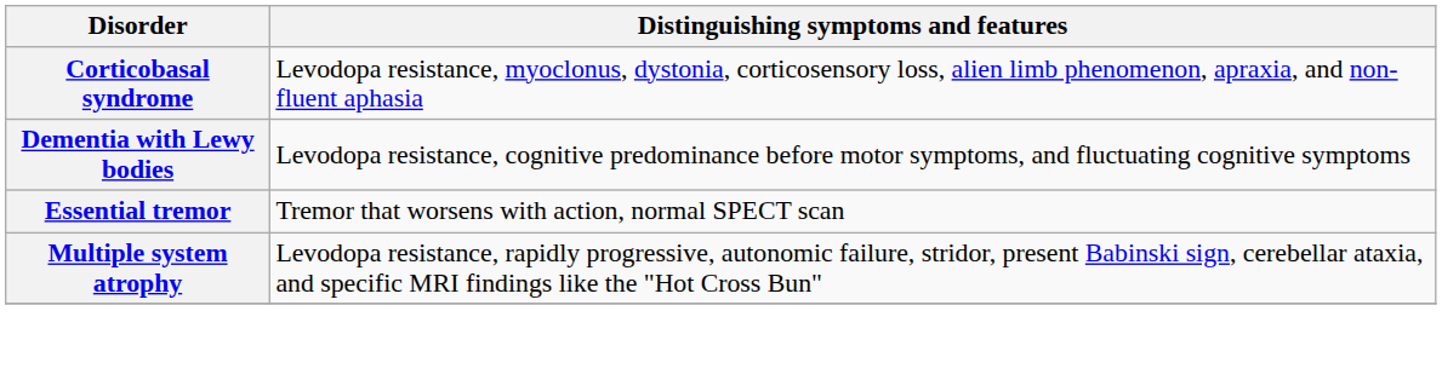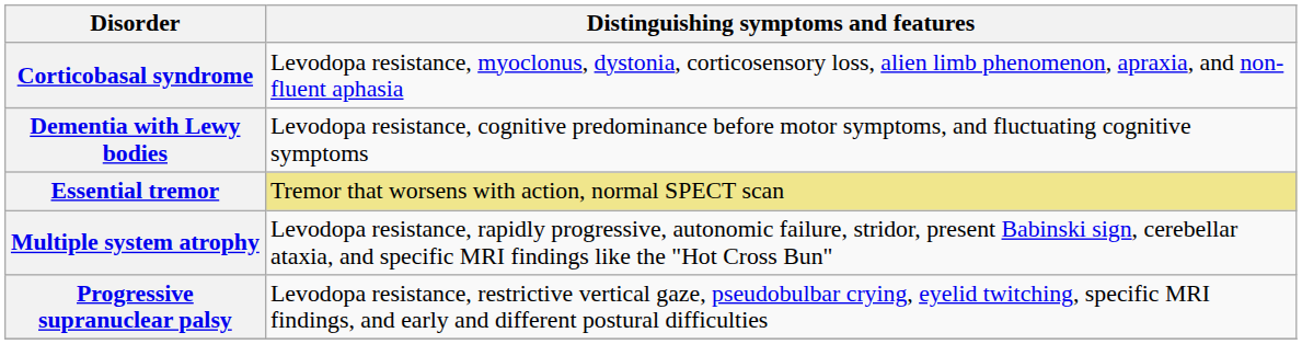Essential tremor | Distinguishing symptoms and features: no background -> khaki background
+ row: Progressive supranuclear palsy | Levodopa resistance, restrictive vertical gaze, pseudobulbar crying, eyelid twitching, specific MRI findings, and early and different postural difficulties
